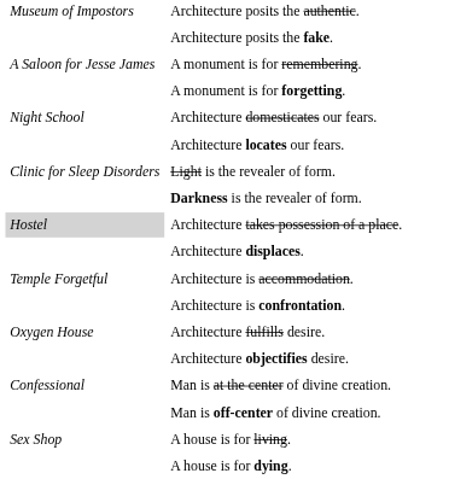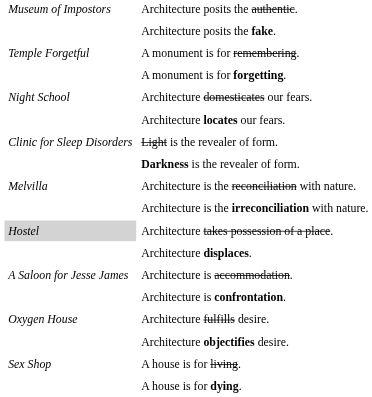A monument is for remembering. | column 1: A Saloon for Jesse James -> Temple Forgetful
+ row: Melvilla | Architecture is the reconciliation with nature.
+ row: Architecture is the irreconciliation with nature.
Architecture is accommodation. | column 1: Temple Forgetful -> A Saloon for Jesse James
- row: Confessional | Man is at the center of divine creation.
- row: Man is off-center of divine creation.
